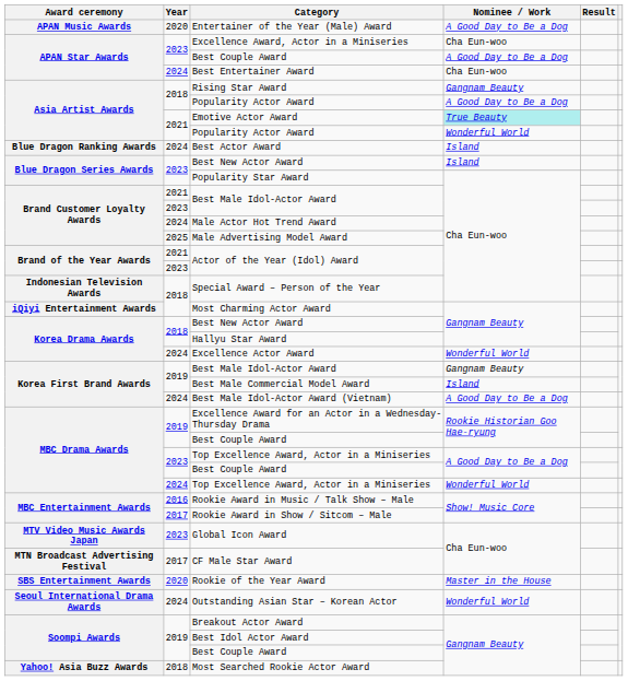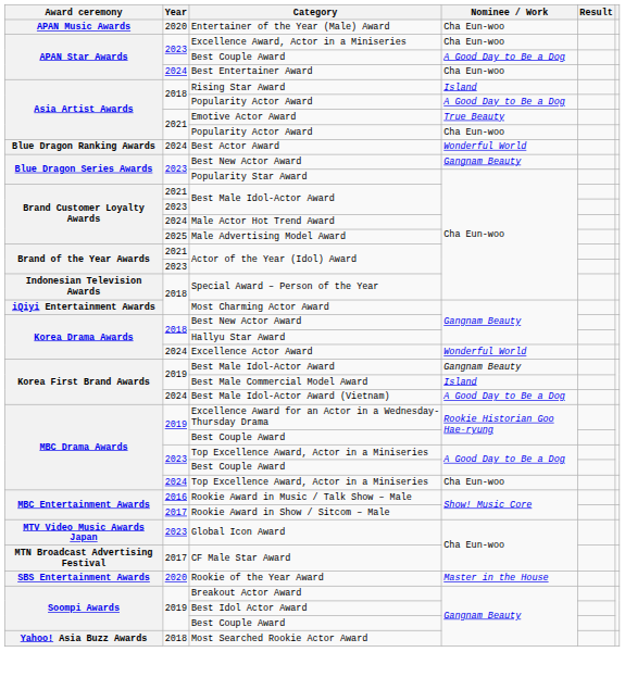Entertainer of the Year (Male) Award | Nominee / Work: A Good Day to Be a Dog -> Cha Eun-woo
Rising Star Award | Nominee / Work: Gangnam Beauty -> Island
Emotive Actor Award | Nominee / Work: paleturquoise background -> no background
2021 / Popularity Actor Award | Nominee / Work: Wonderful World -> Cha Eun-woo
Best Actor Award | Nominee / Work: Island -> Wonderful World
2023 / Best New Actor Award | Nominee / Work: Island -> Gangnam Beauty
2024 / Top Excellence Award, Actor in a Miniseries | Nominee / Work: Wonderful World -> Cha Eun-woo
- row: Seoul International Drama Awards | 2024 | Outstanding Asian Star – Korean Actor | Wonderful World
